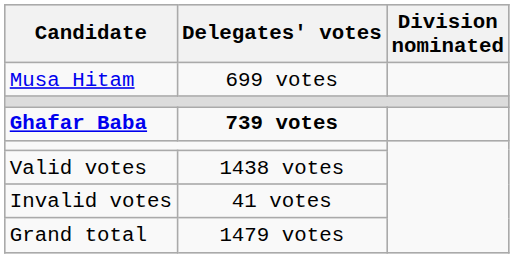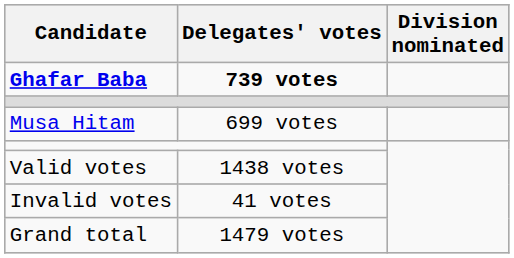rows swapped: Ghafar Baba <-> Musa Hitam
